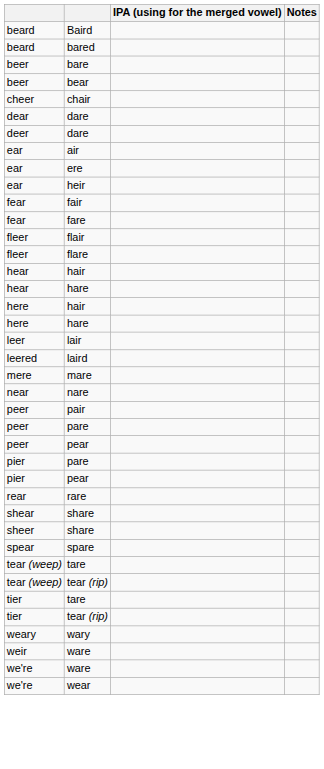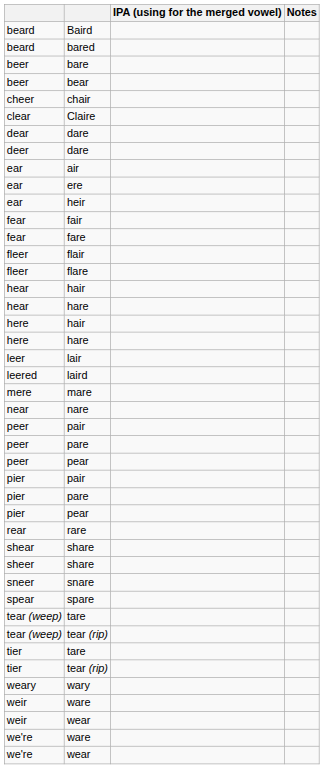+ row: clear | Claire
+ row: pier | pair
+ row: sneer | snare
+ row: weir | wear
